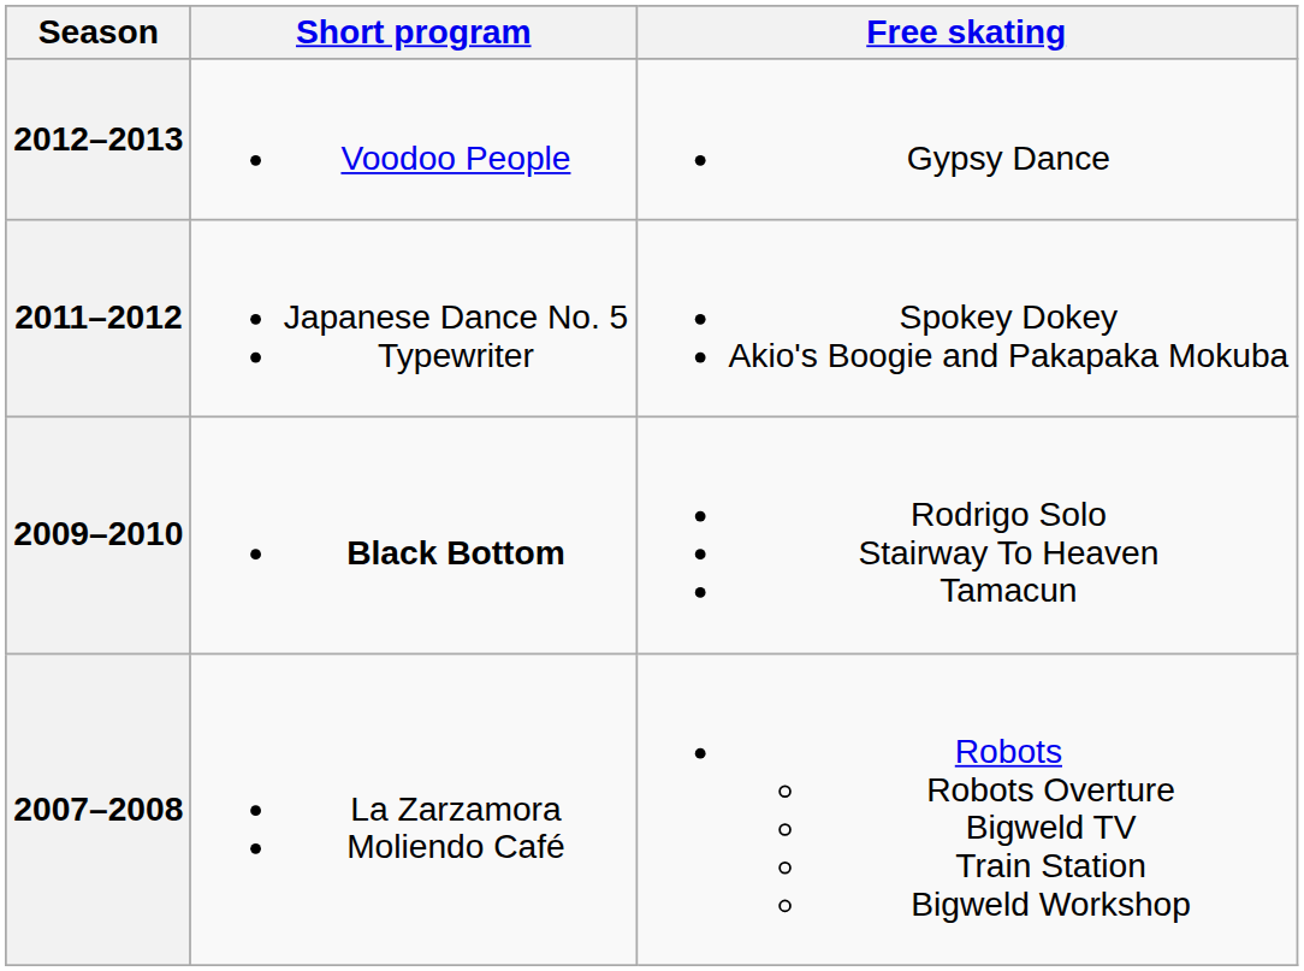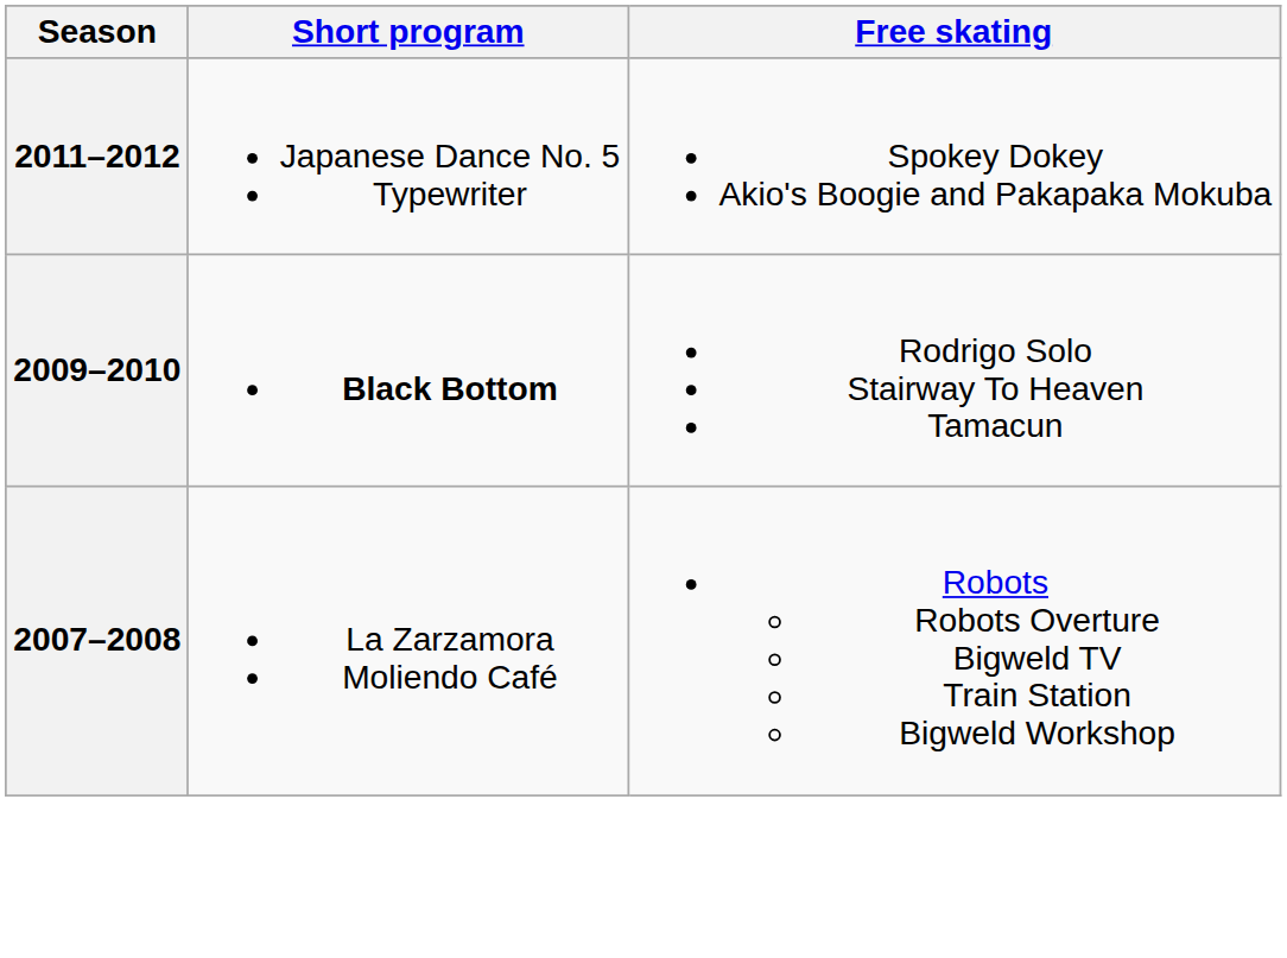- row: 2012–2013 | Voodoo People | Gypsy Dance
